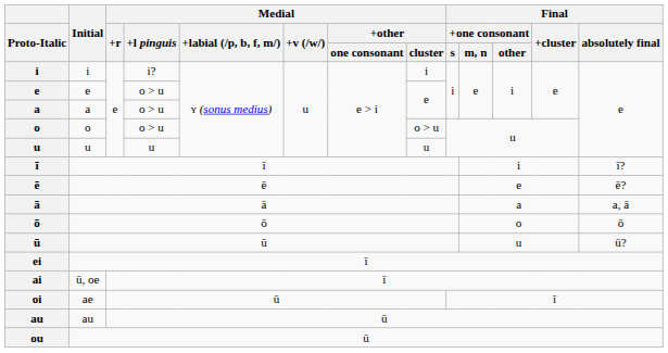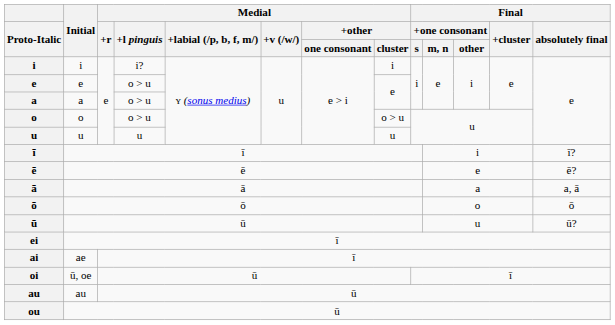ai | Initial: ū, oe -> ae
oi | Initial: ae -> ū, oe
